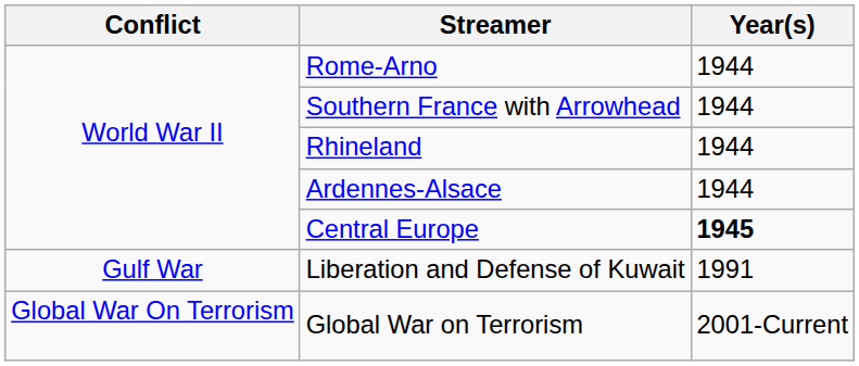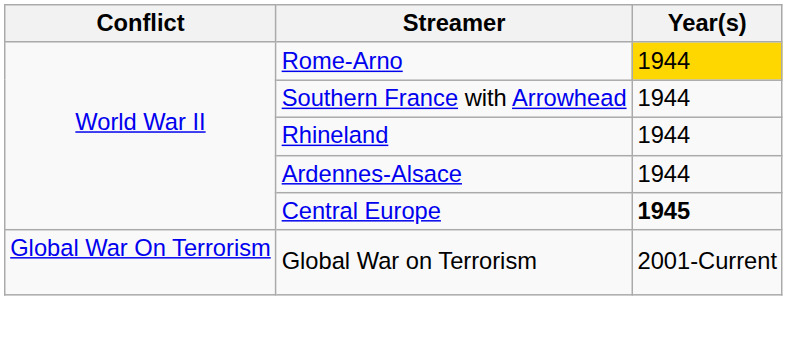Rome-Arno | Year(s): no background -> gold background
- row: Gulf War | Liberation and Defense of Kuwait | 1991
